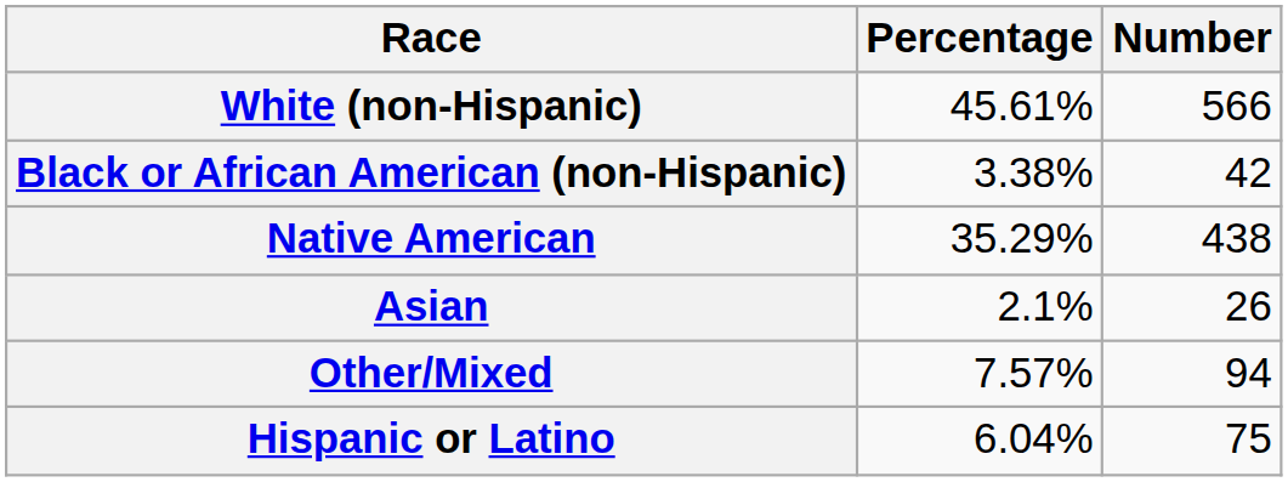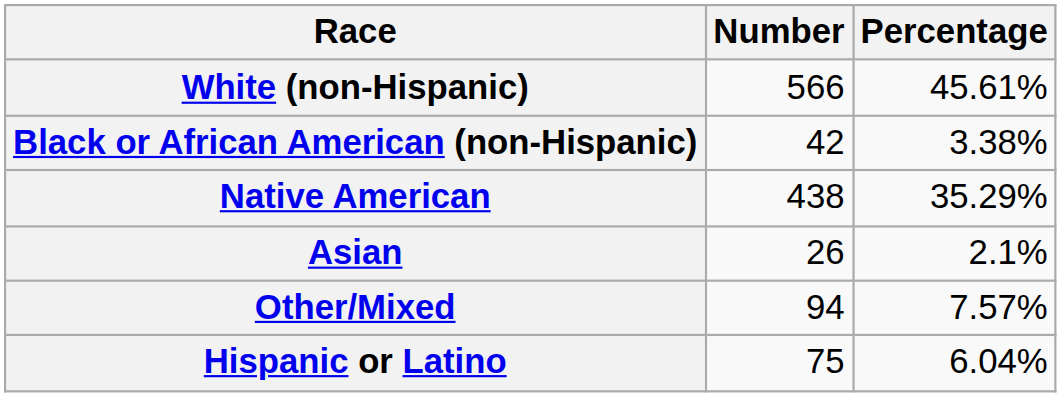columns swapped: Number <-> Percentage
